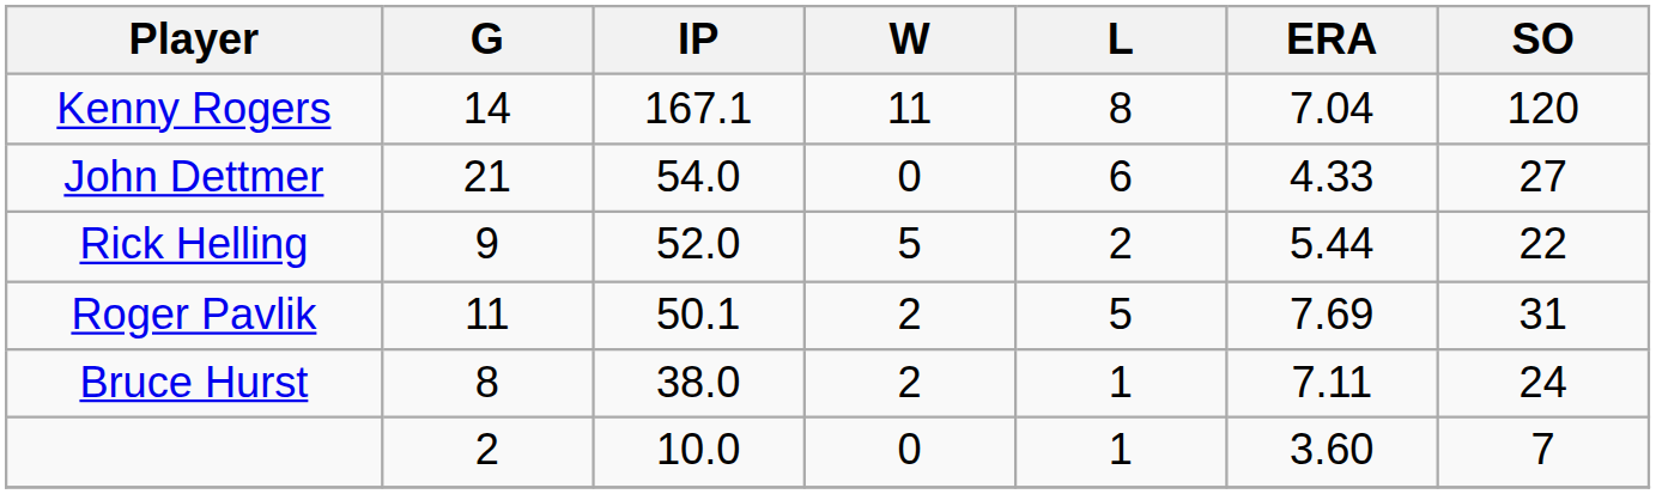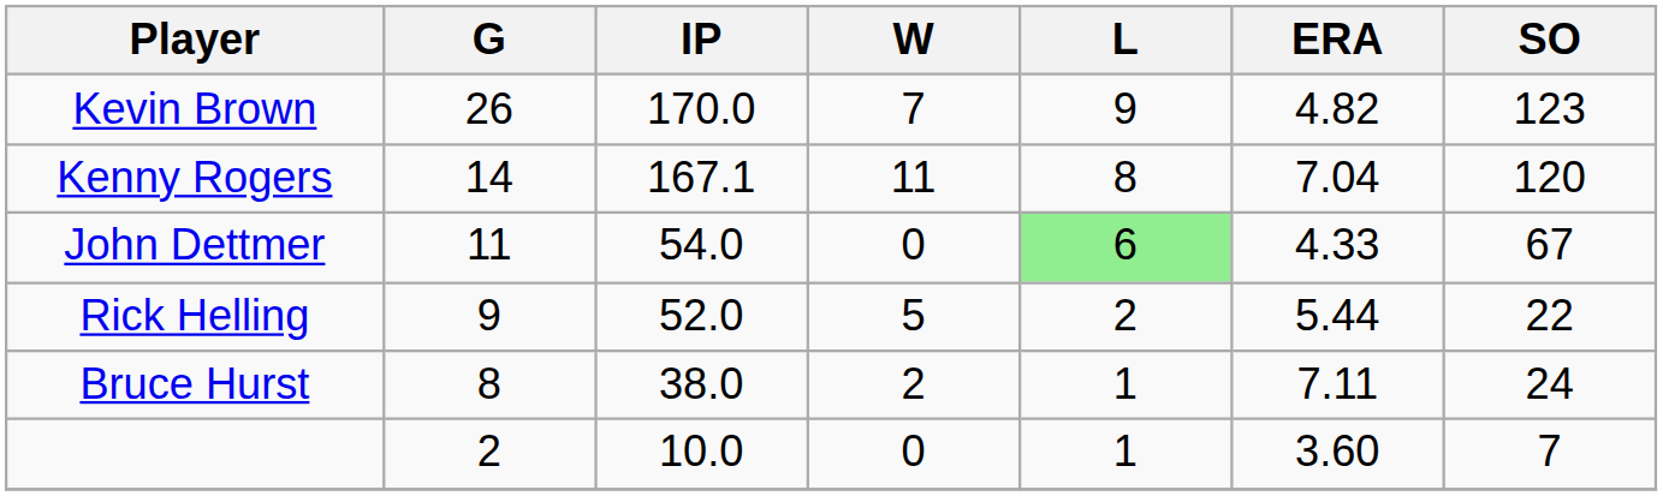+ row: Kevin Brown | 26 | 170.0 | 7 | 9 | 4.82 | 123
John Dettmer | G: 21 -> 11
John Dettmer | L: no background -> lightgreen background
John Dettmer | SO: 27 -> 67
- row: Roger Pavlik | 11 | 50.1 | 2 | 5 | 7.69 | 31
